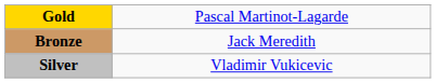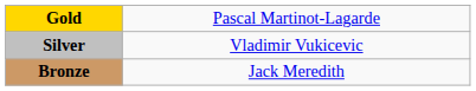rows swapped: Silver <-> Bronze
